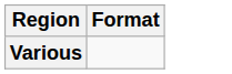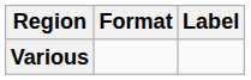+ column: Label
